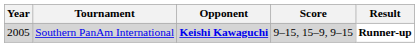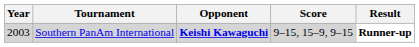Southern PanAm International | Year: 2005 -> 2003
